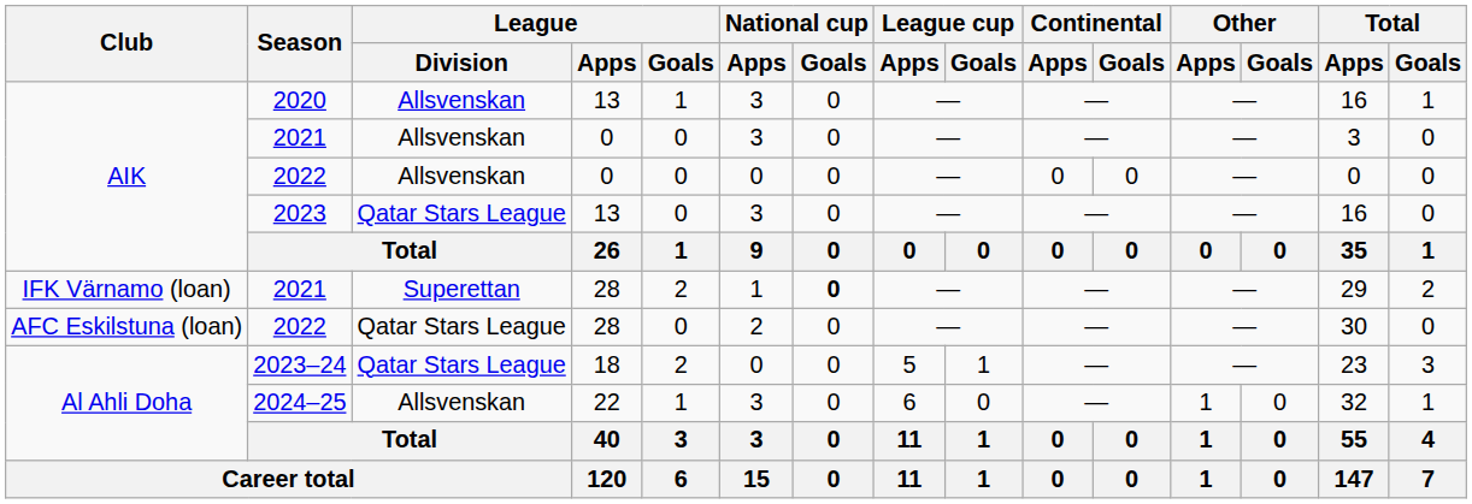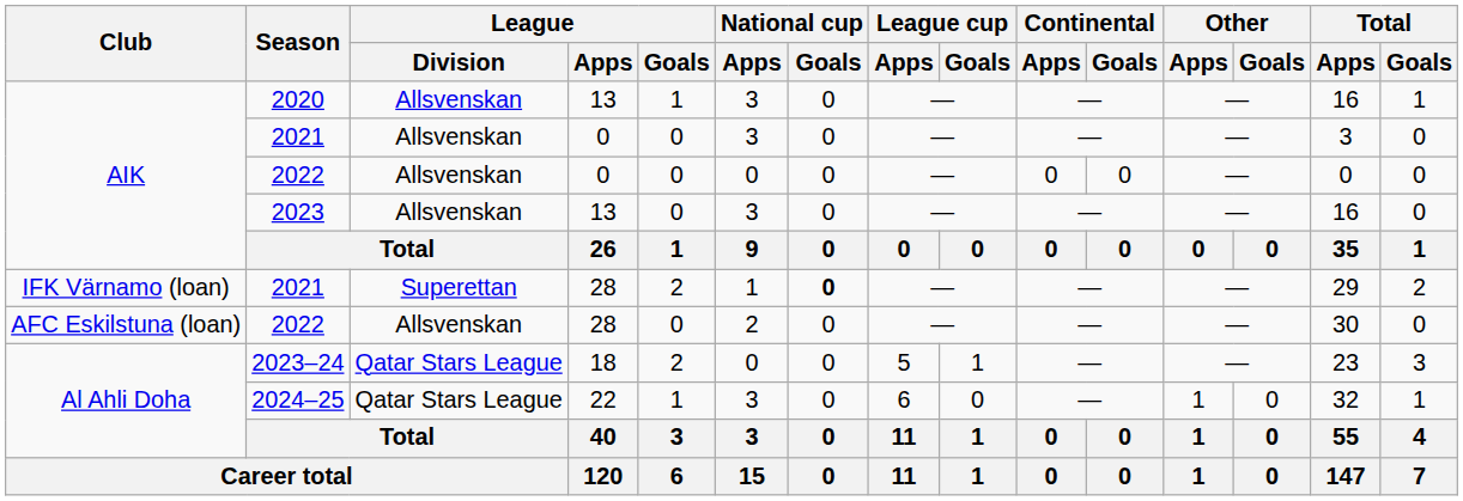2023 | League / Division: Qatar Stars League -> Allsvenskan
2022 / 28 | League / Division: Qatar Stars League -> Allsvenskan
2024–25 | League / Division: Allsvenskan -> Qatar Stars League
